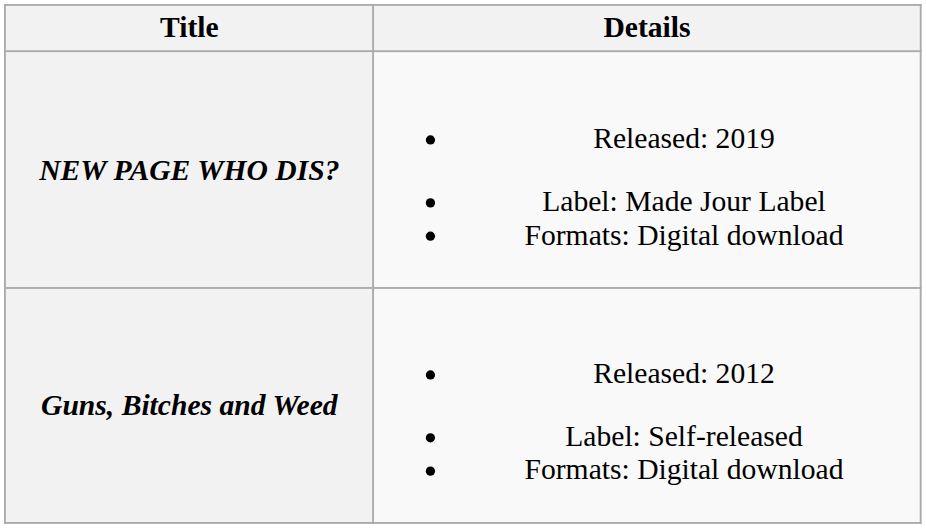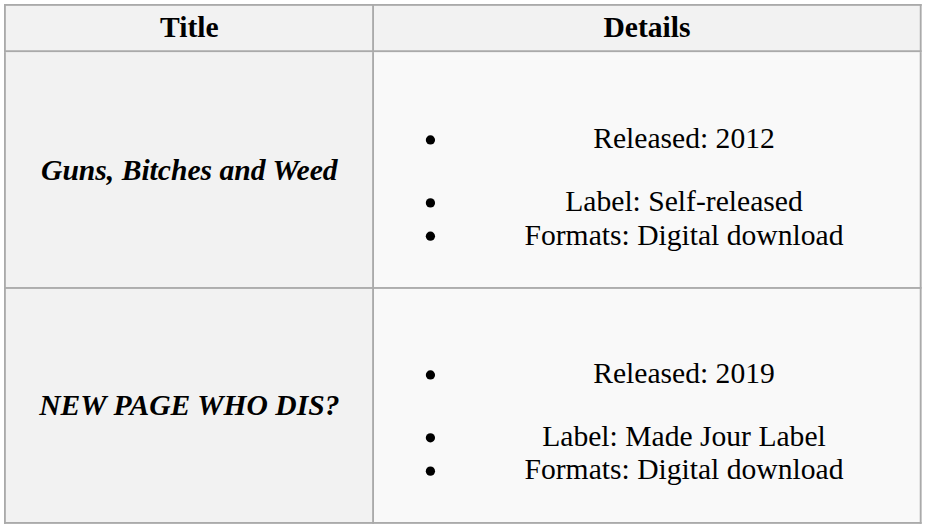rows swapped: Guns, Bitches and Weed <-> NEW PAGE WHO DIS?
